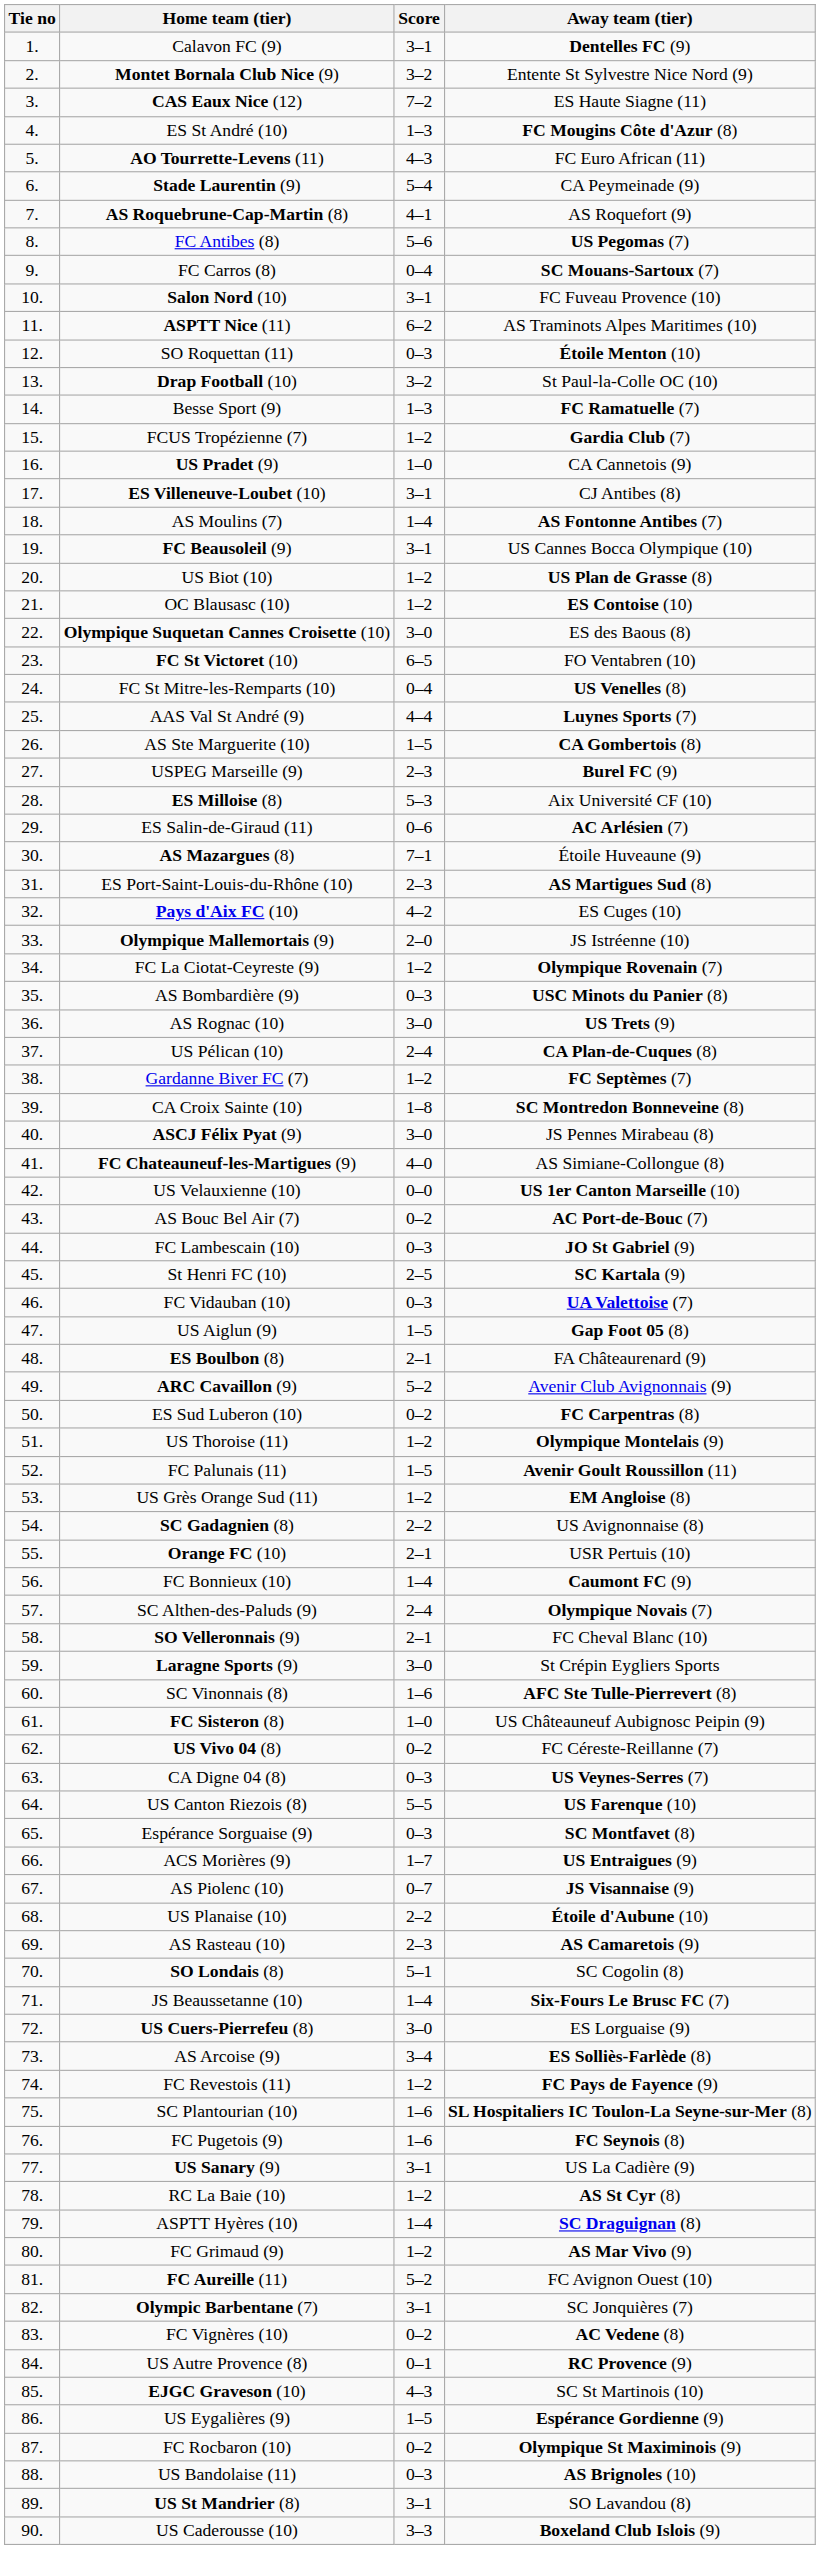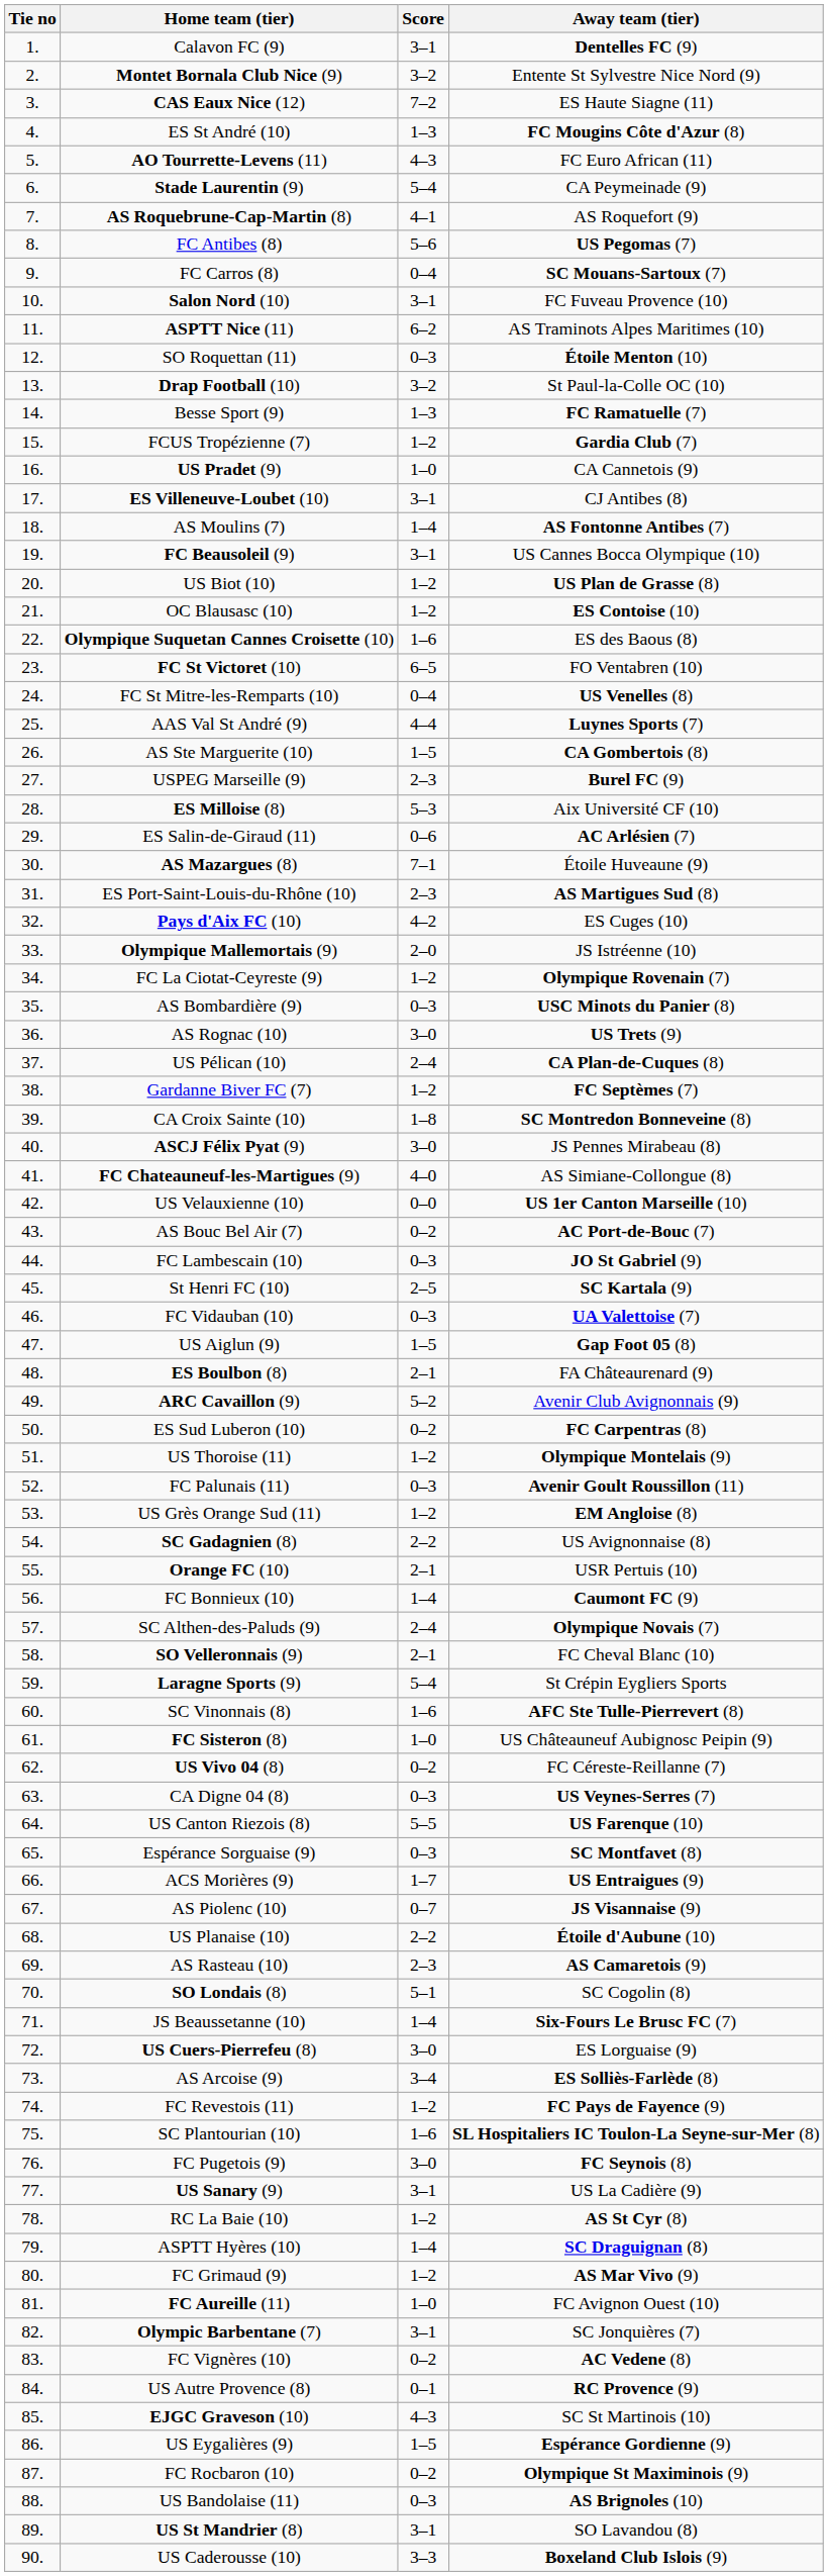Olympique Suquetan Cannes Croisette (10) | Score: 3–0 -> 1–6
FC Palunais (11) | Score: 1–5 -> 0–3
Laragne Sports (9) | Score: 3–0 -> 5–4
FC Pugetois (9) | Score: 1–6 -> 3–0
FC Aureille (11) | Score: 5–2 -> 1–0
